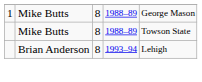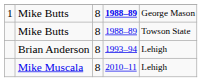1 / Mike Butts | column 4: normal -> bold
+ row: Mike Muscala | 8 | 2010–11 | Lehigh
